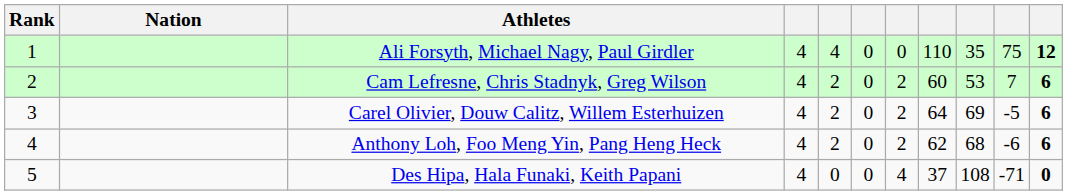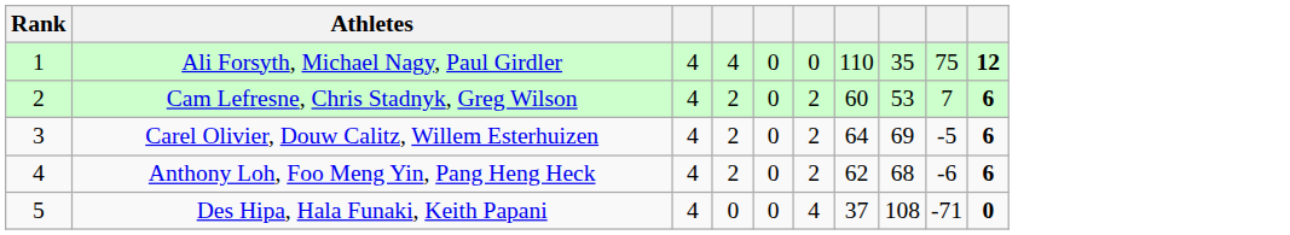- column: Nation
